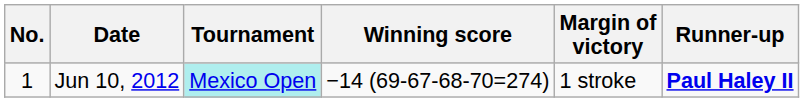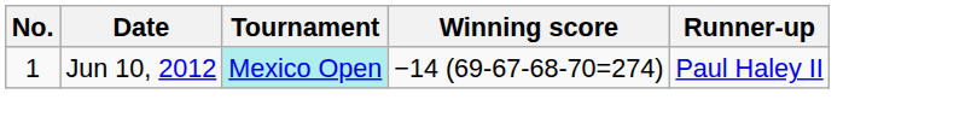- column: Margin of victory | 1 stroke
Jun 10, 2012 | Runner-up: bold -> normal
